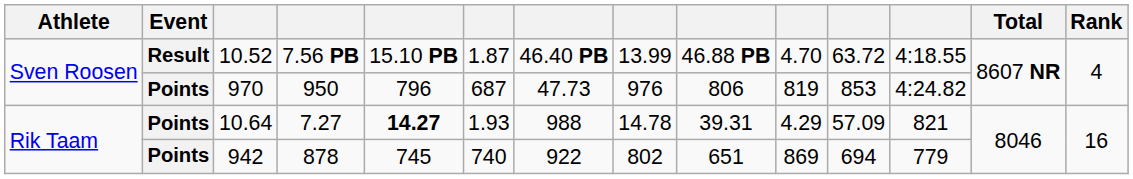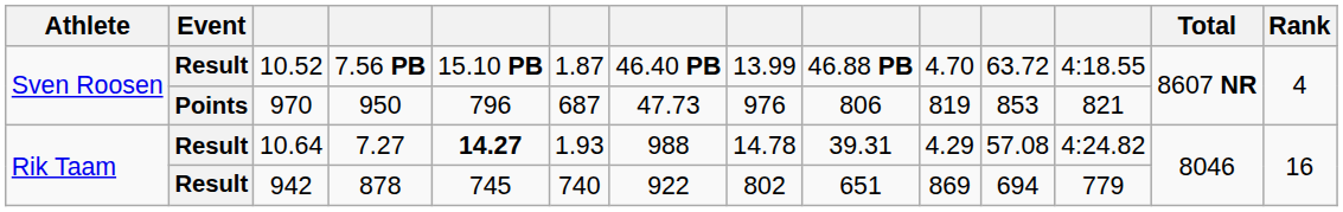970 | column 12: 4:24.82 -> 821
10.64 | Event: Points -> Result
10.64 | column 11: 57.09 -> 57.08
10.64 | column 12: 821 -> 4:24.82
942 | Event: Points -> Result
